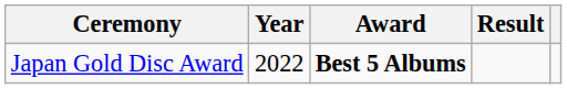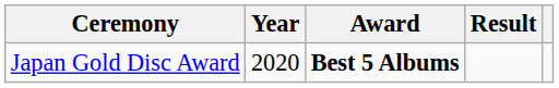Japan Gold Disc Award | Year: 2022 -> 2020
